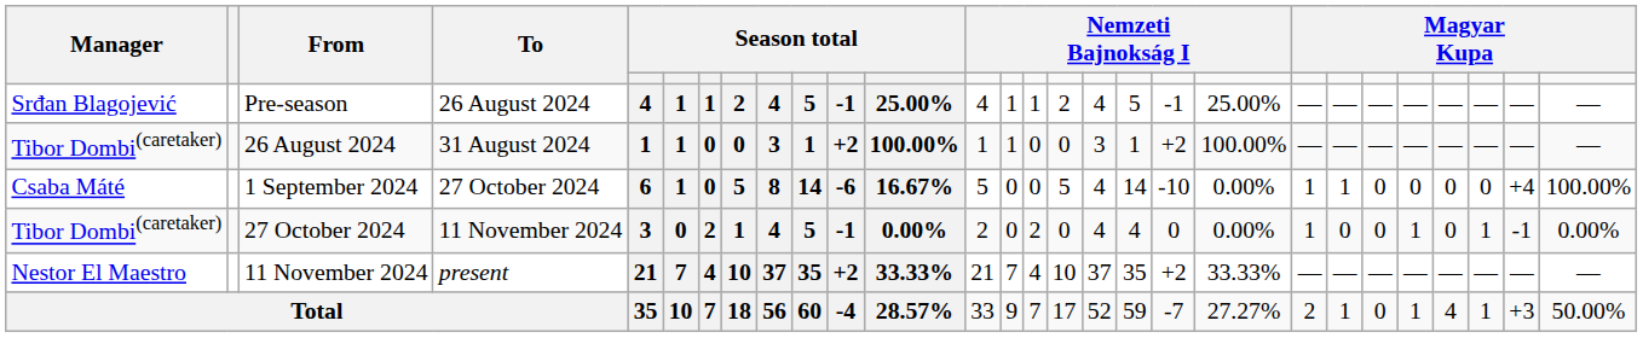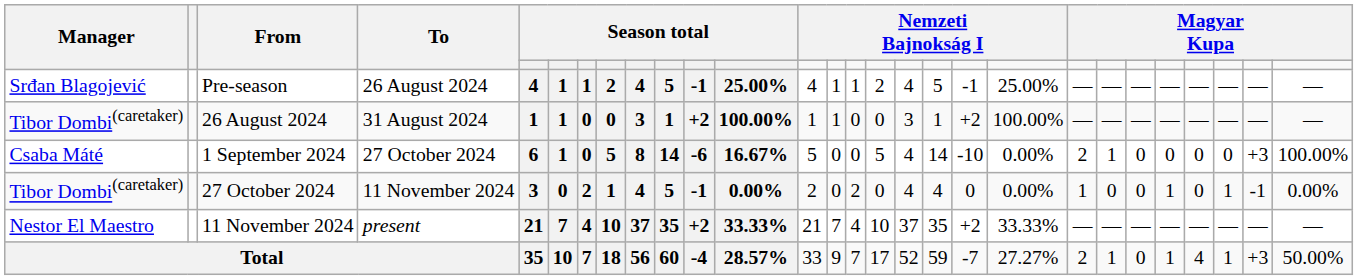1 September 2024 | column 21: 1 -> 2
1 September 2024 | column 27: +4 -> +3
